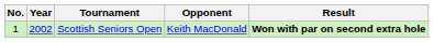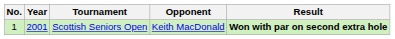Scottish Seniors Open | Year: 2002 -> 2001
